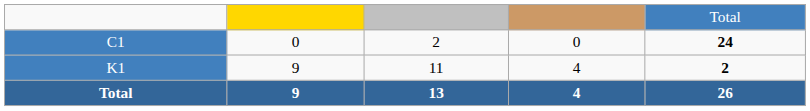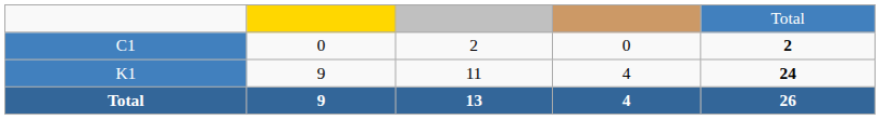C1 | column 5: 24 -> 2
K1 | column 5: 2 -> 24
